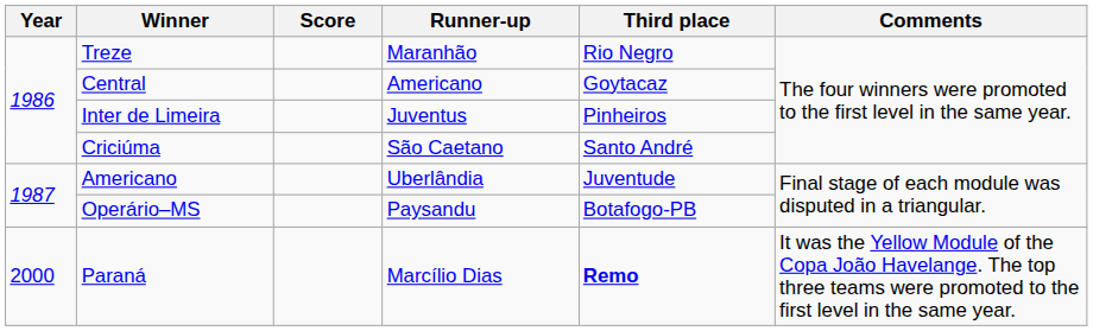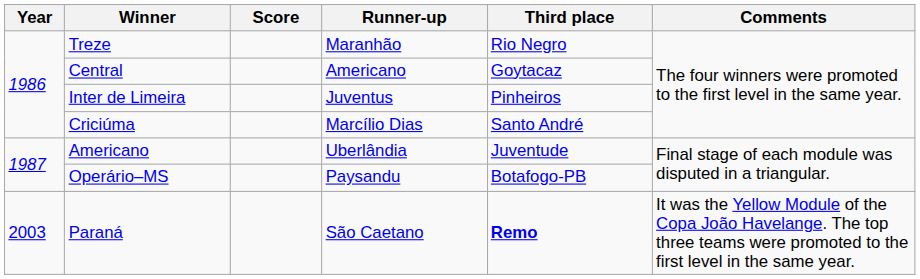Criciúma | Runner-up: São Caetano -> Marcílio Dias
Paraná | Year: 2000 -> 2003
Paraná | Runner-up: Marcílio Dias -> São Caetano
